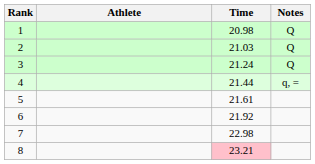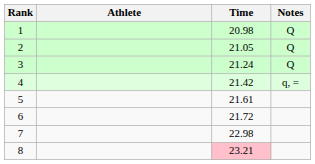2 | Time: 21.03 -> 21.05
4 | Time: 21.44 -> 21.42
6 | Time: 21.92 -> 21.72
